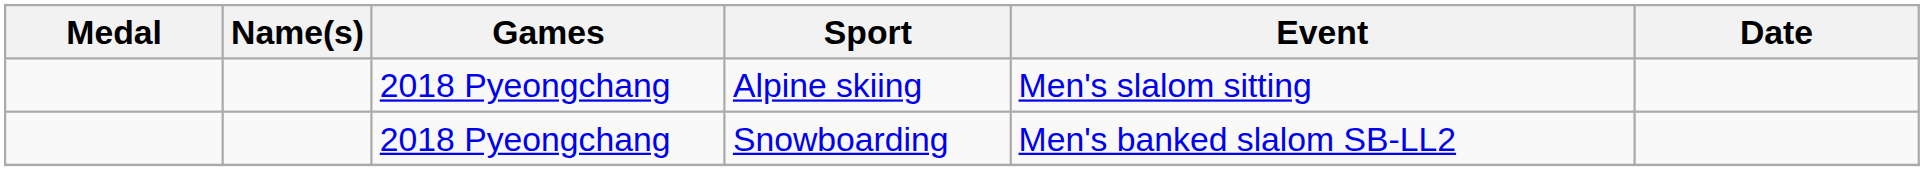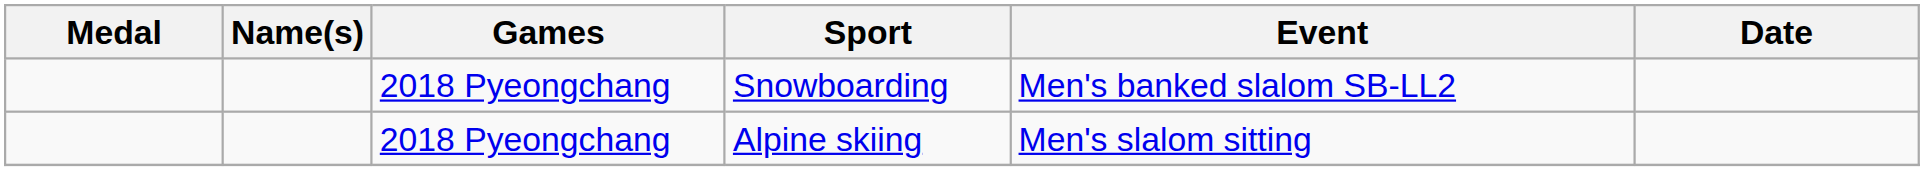rows swapped: Alpine skiing <-> Snowboarding
